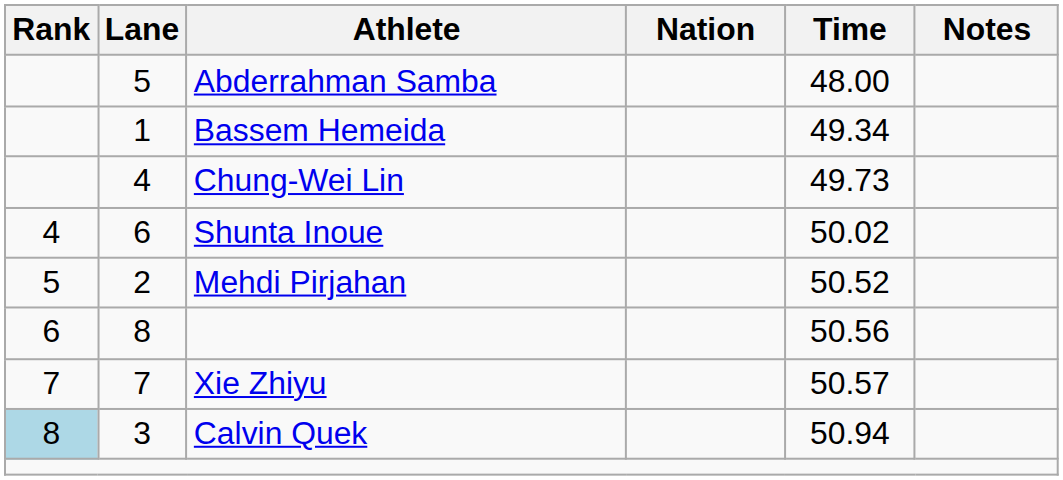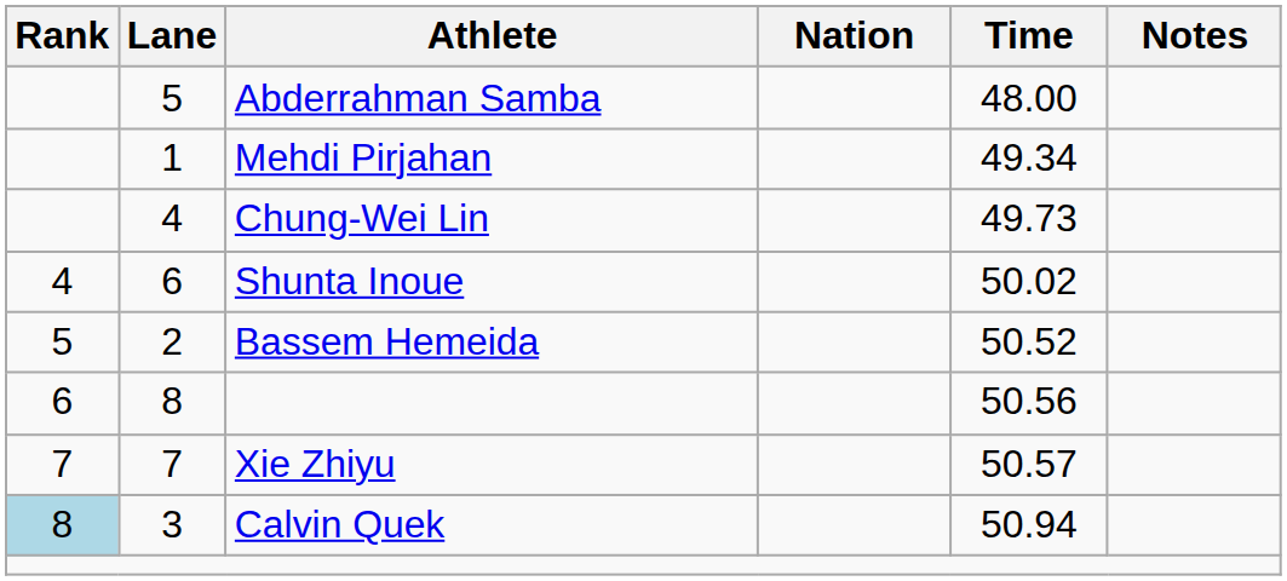1 | Athlete: Bassem Hemeida -> Mehdi Pirjahan
2 | Athlete: Mehdi Pirjahan -> Bassem Hemeida
